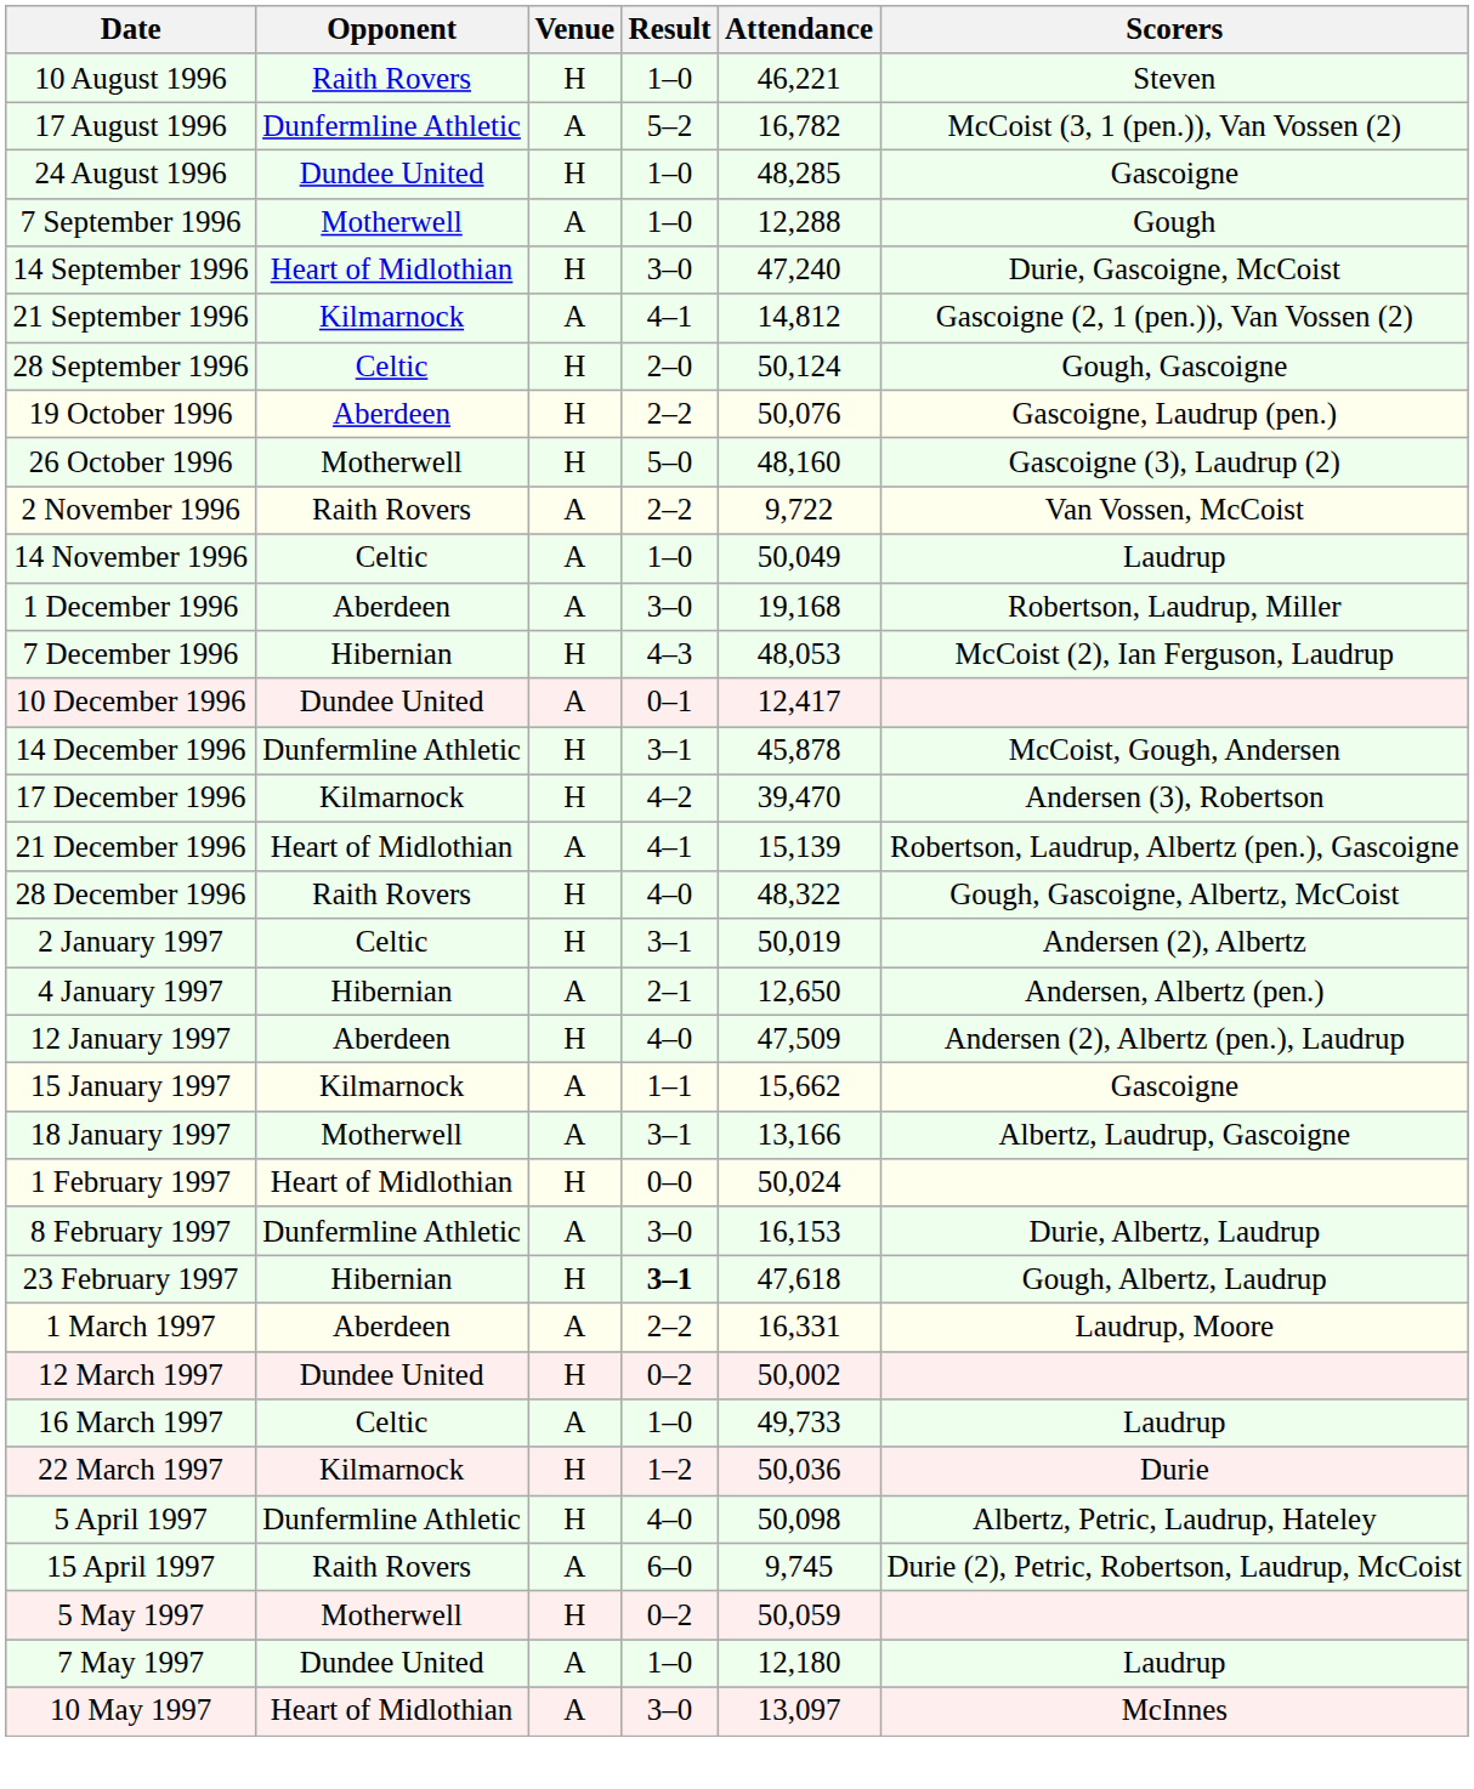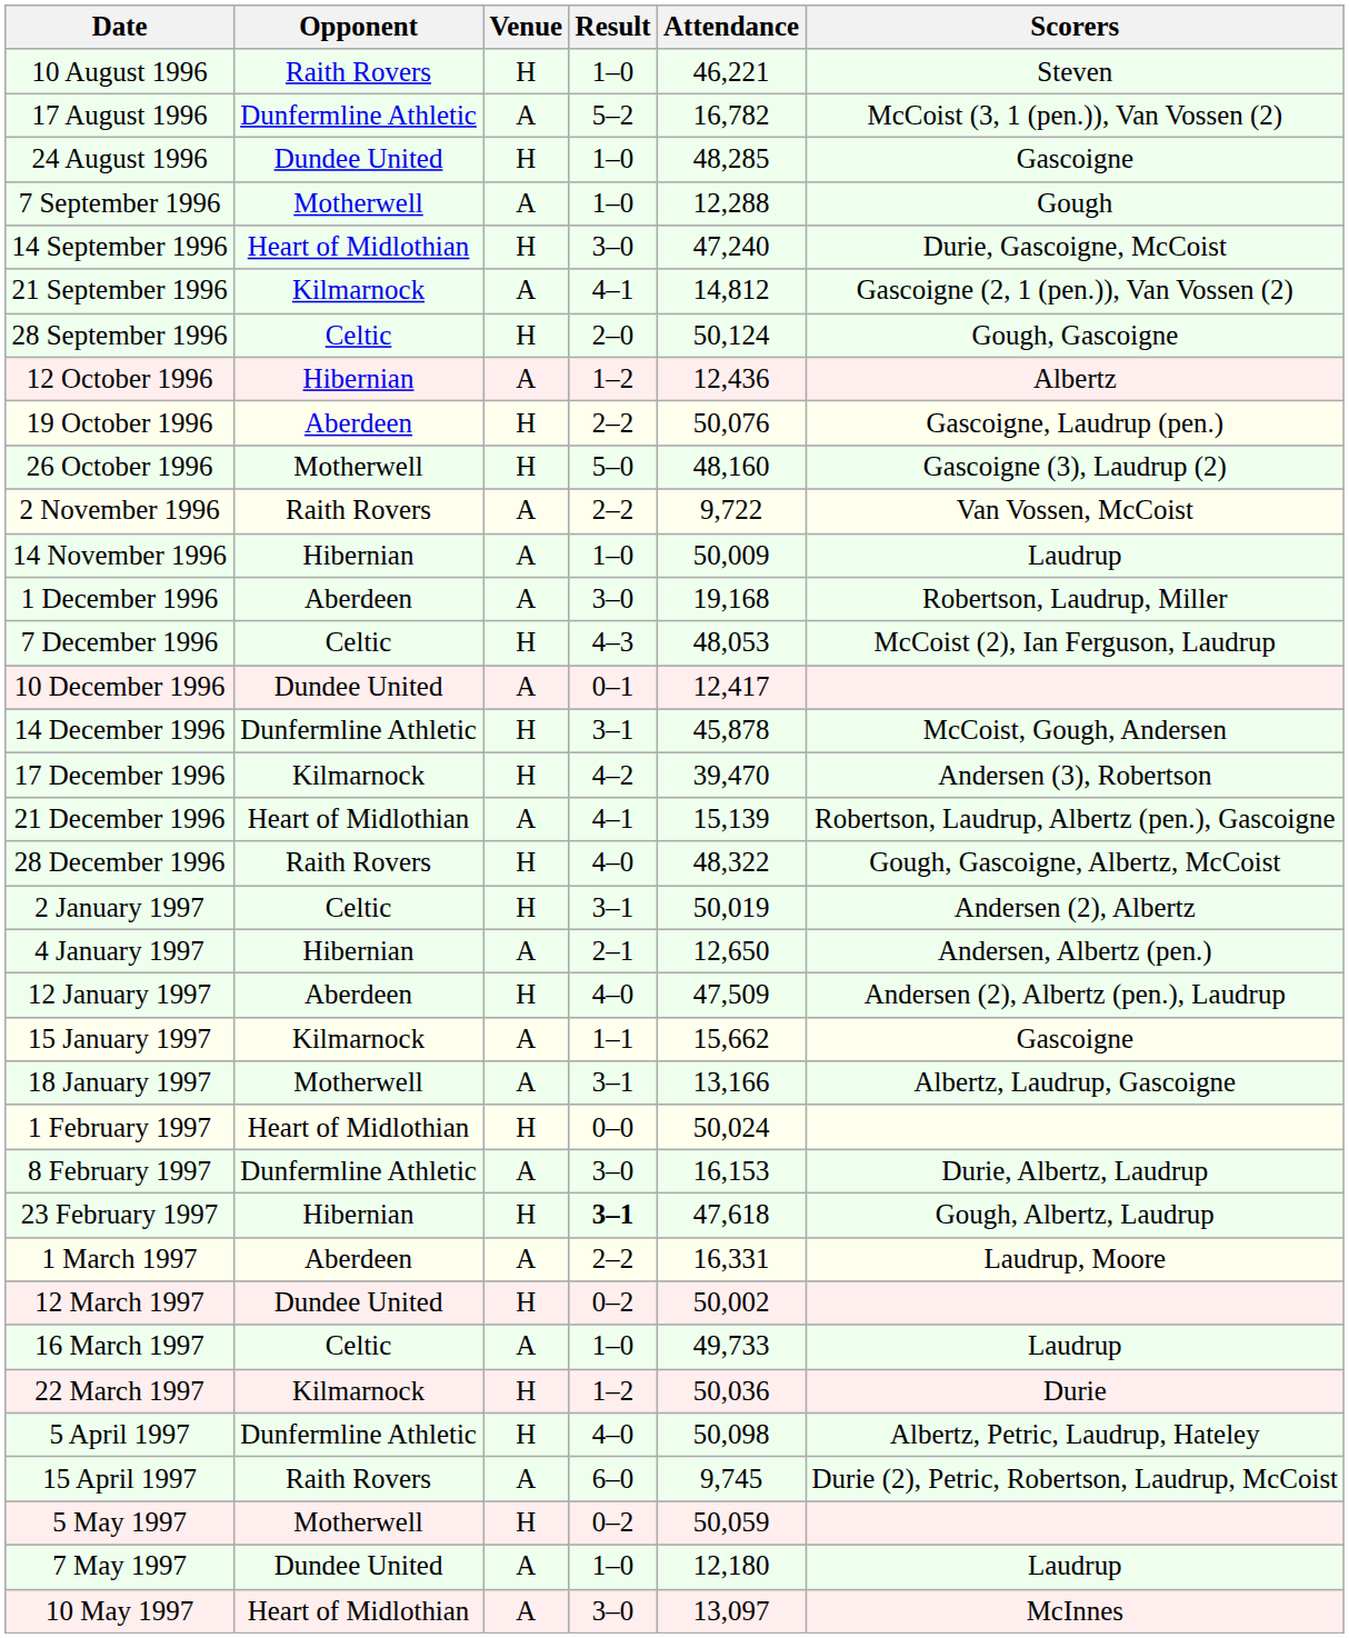+ row: 12 October 1996 | Hibernian | A | 1–2 | 12,436 | Albertz
14 November 1996 | Opponent: Celtic -> Hibernian
14 November 1996 | Attendance: 50,049 -> 50,009
7 December 1996 | Opponent: Hibernian -> Celtic
